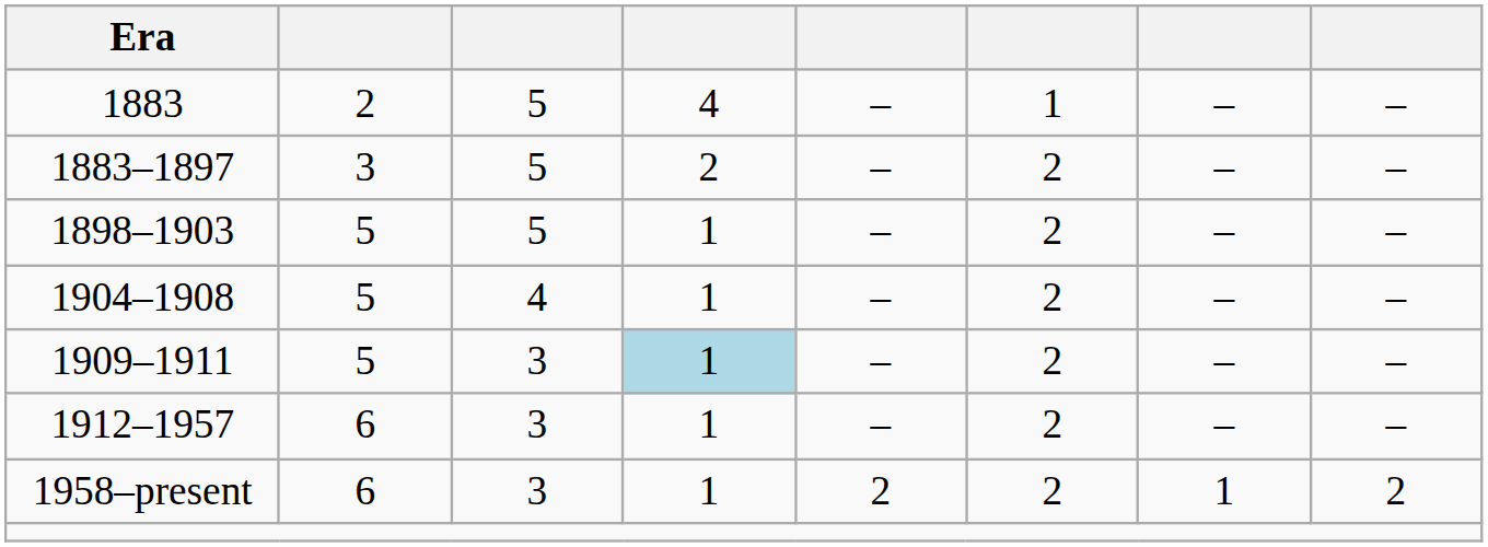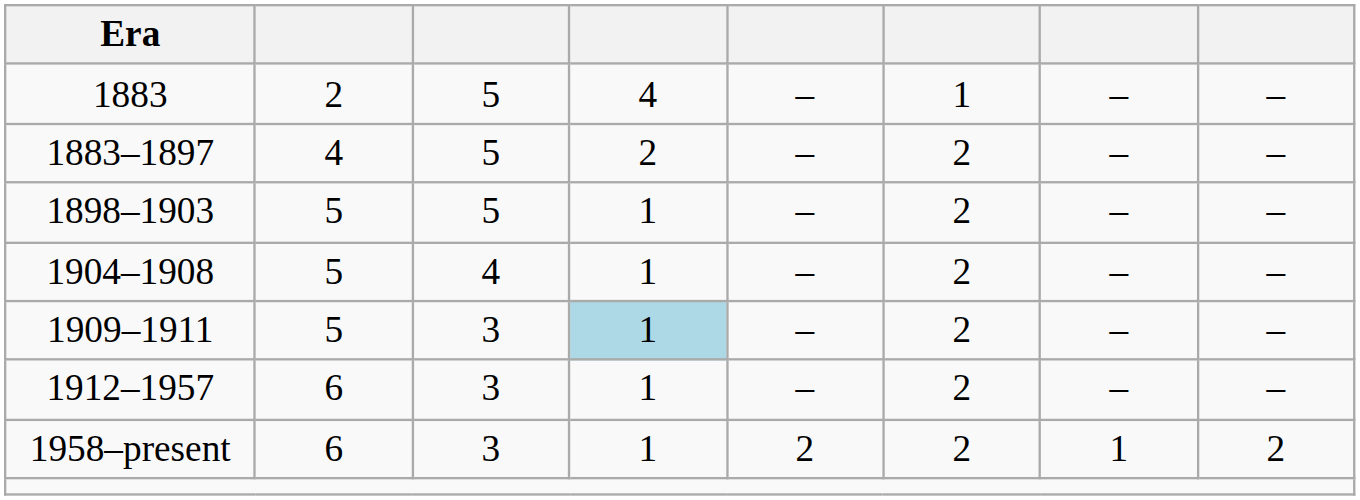1883–1897 | column 2: 3 -> 4
